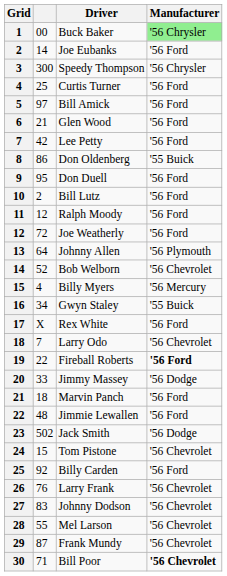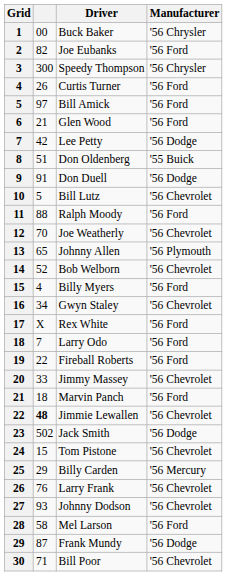Buck Baker | Manufacturer: lightgreen background -> no background
Joe Eubanks | column 2: 14 -> 82
Curtis Turner | column 2: 25 -> 26
Lee Petty | Manufacturer: '56 Ford -> '56 Dodge
Don Oldenberg | column 2: 86 -> 51
Don Duell | column 2: 95 -> 91
Don Duell | Manufacturer: '56 Ford -> '56 Dodge
Bill Lutz | column 2: 2 -> 5
Bill Lutz | Manufacturer: '56 Ford -> '56 Chevrolet
Ralph Moody | column 2: 12 -> 88
Joe Weatherly | column 2: 72 -> 70
Joe Weatherly | Manufacturer: '56 Ford -> '56 Chevrolet
Johnny Allen | column 2: 64 -> 65
Billy Myers | Manufacturer: '56 Mercury -> '56 Ford
Gwyn Staley | Manufacturer: '55 Buick -> '56 Chevrolet
Larry Odo | Manufacturer: '56 Chevrolet -> '56 Ford
Fireball Roberts | Manufacturer: bold -> normal
Jimmy Massey | Manufacturer: '56 Dodge -> '56 Chevrolet
Jimmie Lewallen | column 2: normal -> bold
Jimmie Lewallen | Manufacturer: '56 Ford -> '56 Chevrolet
Billy Carden | column 2: 92 -> 29
Billy Carden | Manufacturer: '56 Ford -> '56 Mercury
Johnny Dodson | column 2: 83 -> 93
Mel Larson | column 2: 55 -> 58
Mel Larson | Manufacturer: '56 Chevrolet -> '56 Ford
Frank Mundy | Manufacturer: '56 Chevrolet -> '56 Dodge
Bill Poor | Manufacturer: bold -> normal
